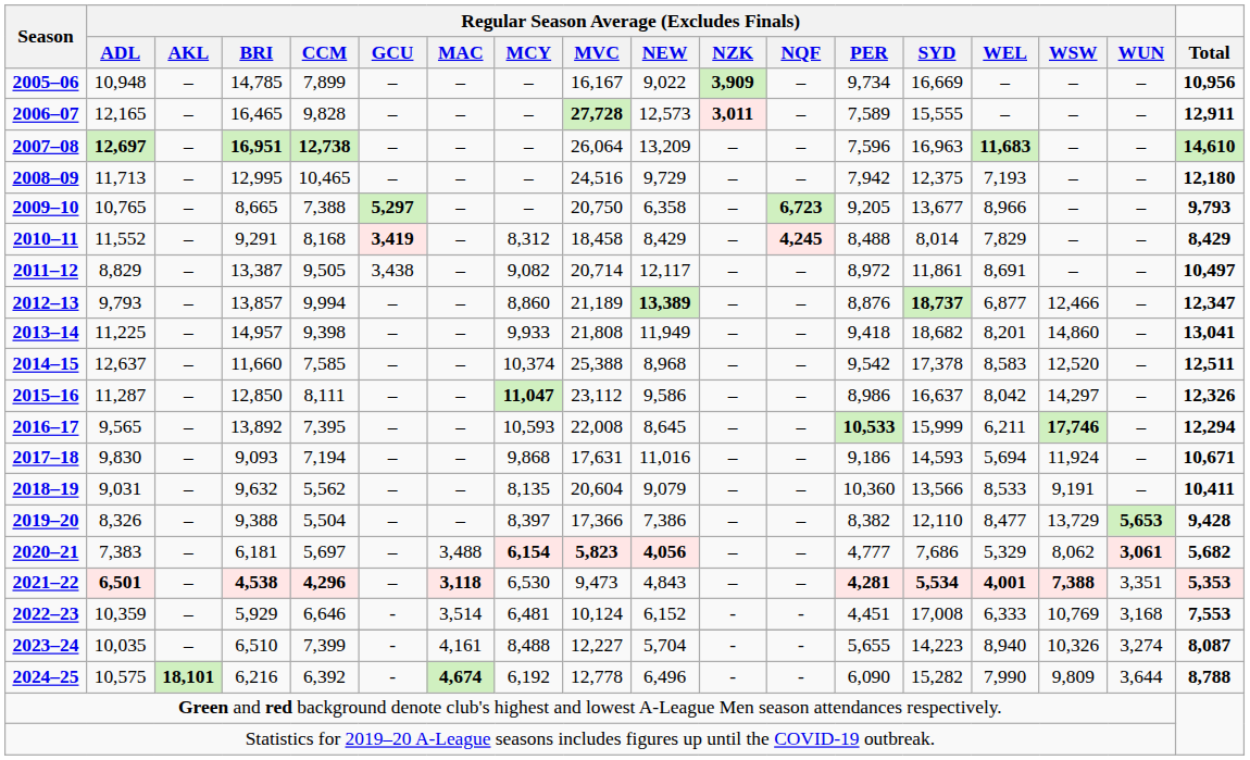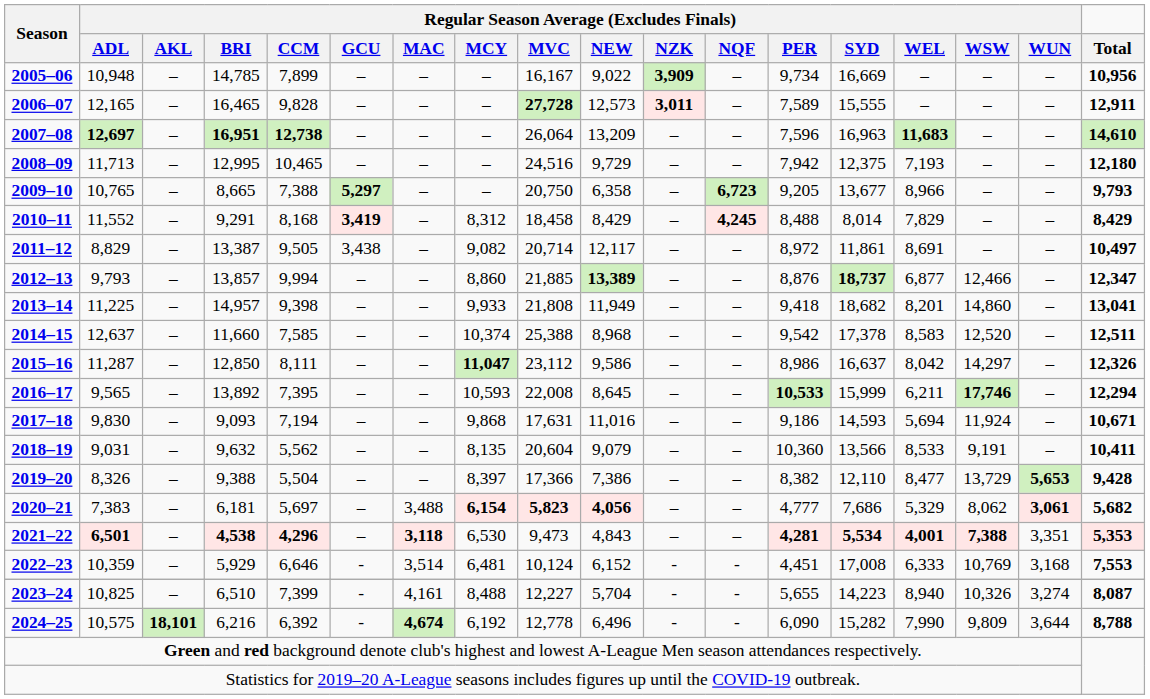2012–13 | Regular Season Average (Excludes Finals) / MVC: 21,189 -> 21,885
2023–24 | Regular Season Average (Excludes Finals) / ADL: 10,035 -> 10,825
